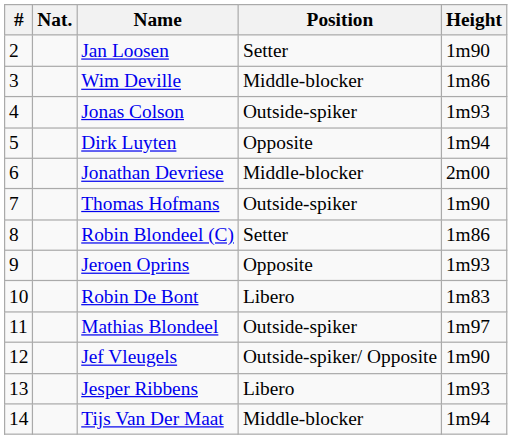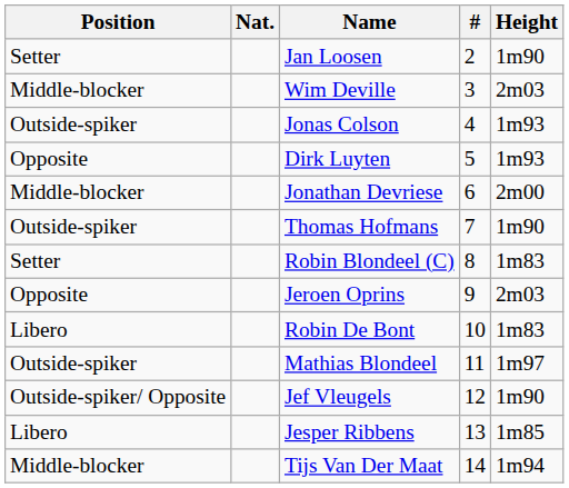columns swapped: # <-> Position
Wim Deville | Height: 1m86 -> 2m03
Dirk Luyten | Height: 1m94 -> 1m93
Robin Blondeel (C) | Height: 1m86 -> 1m83
Jeroen Oprins | Height: 1m93 -> 2m03
Jesper Ribbens | Height: 1m93 -> 1m85
